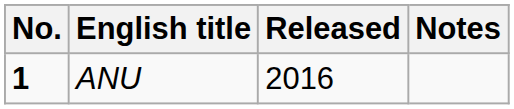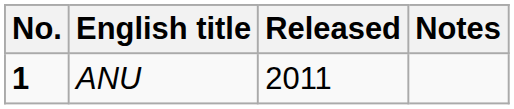ANU | Released: 2016 -> 2011
